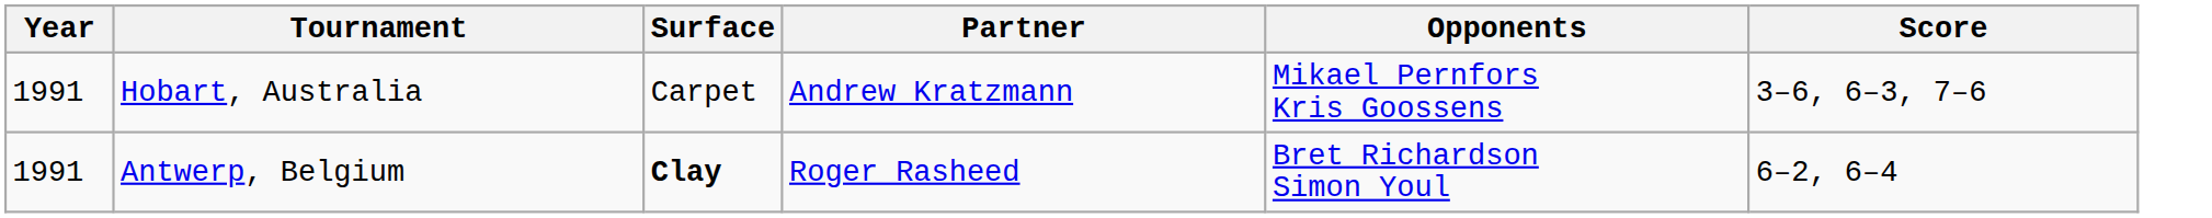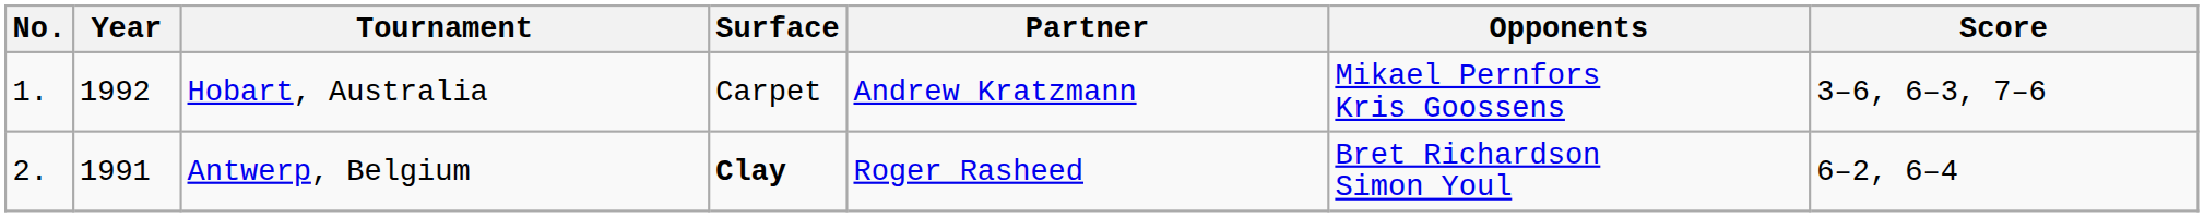+ column: No. | 1. | 2.
Hobart, Australia | Year: 1991 -> 1992
